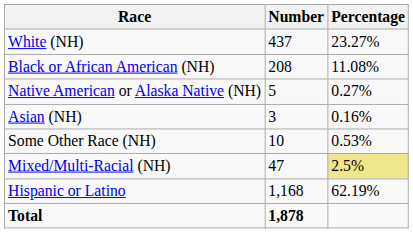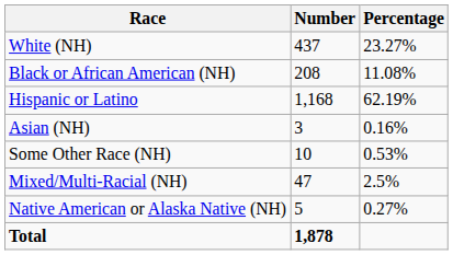rows swapped: Native American or Alaska Native (NH) <-> Hispanic or Latino
Mixed/Multi-Racial (NH) | Percentage: khaki background -> no background
